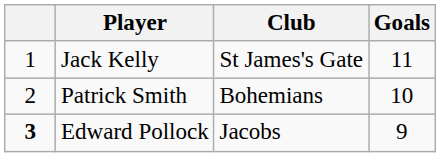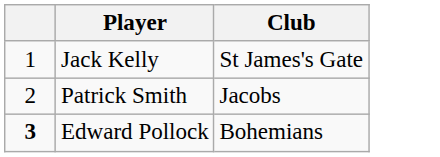- column: Goals | 11 | 10 | 9
Patrick Smith | Club: Bohemians -> Jacobs
Edward Pollock | Club: Jacobs -> Bohemians
